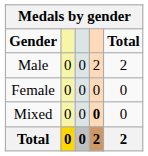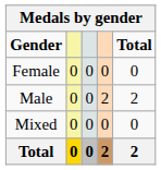rows swapped: Male <-> Female
Mixed | column 4: bold -> normal
